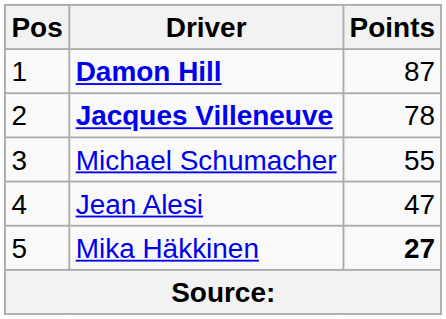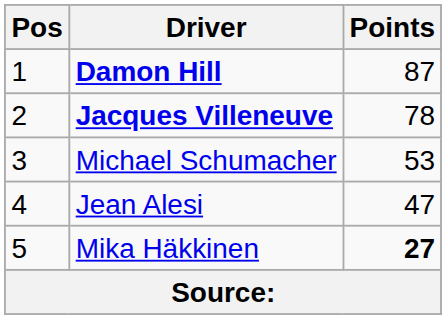Michael Schumacher | Points: 55 -> 53
